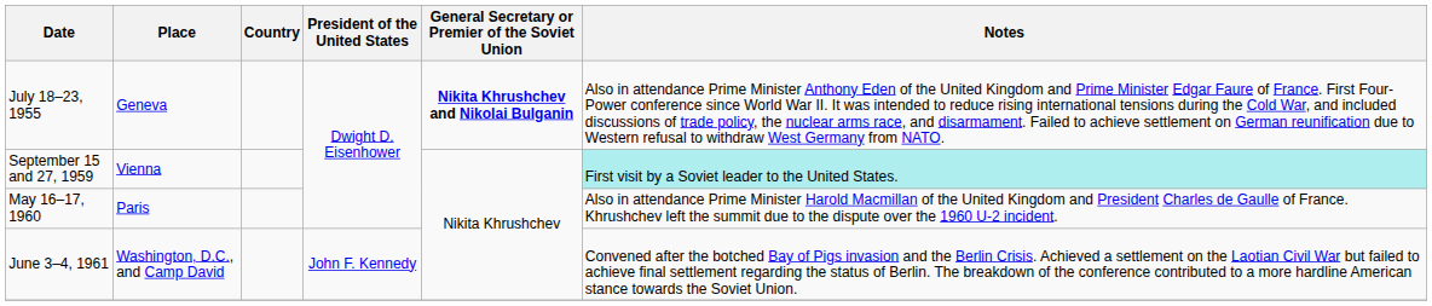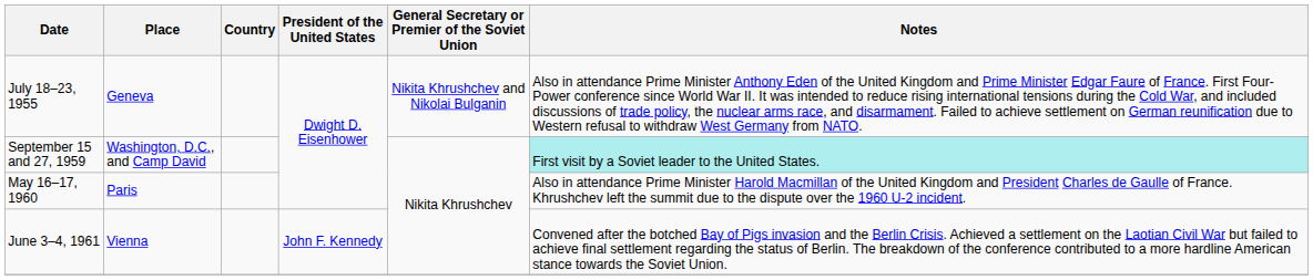July 18–23, 1955 | General Secretary or Premier of the Soviet Union: bold -> normal
September 15 and 27, 1959 | Place: Vienna -> Washington, D.C., and Camp David
June 3–4, 1961 | Place: Washington, D.C., and Camp David -> Vienna
